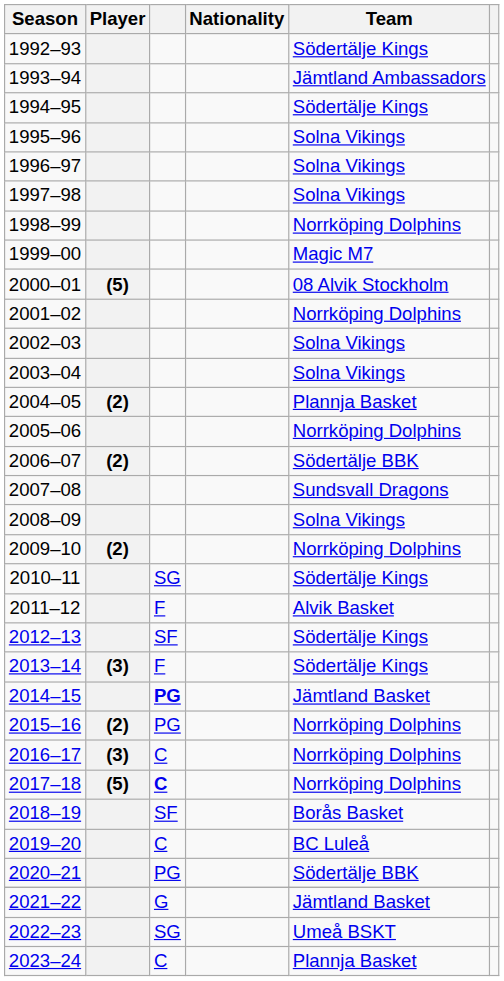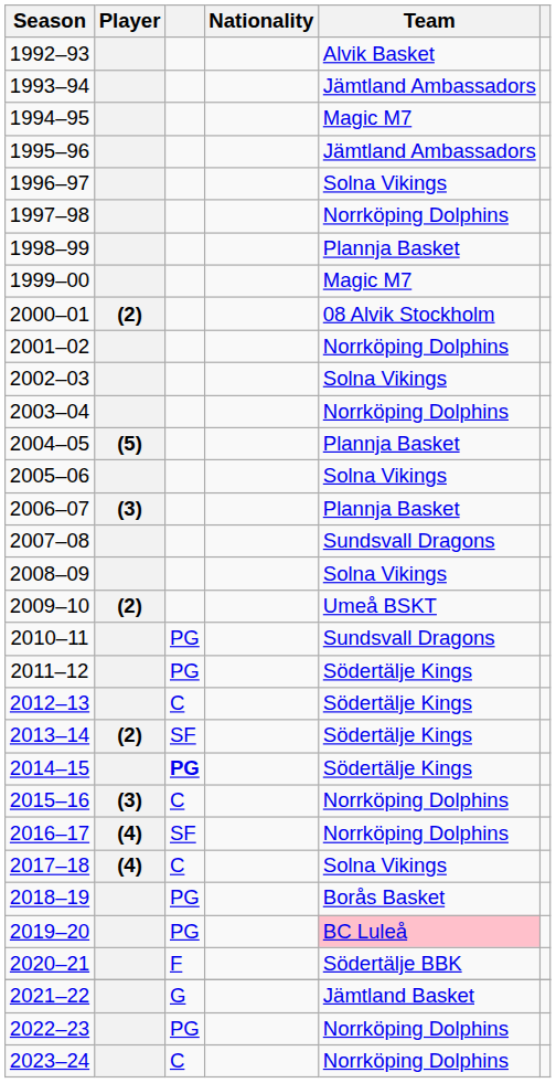1992–93 | Team: Södertälje Kings -> Alvik Basket
1994–95 | Team: Södertälje Kings -> Magic M7
1995–96 | Team: Solna Vikings -> Jämtland Ambassadors
1997–98 | Team: Solna Vikings -> Norrköping Dolphins
1998–99 | Team: Norrköping Dolphins -> Plannja Basket
2000–01 | Player: (5) -> (2)
2003–04 | Team: Solna Vikings -> Norrköping Dolphins
2004–05 | Player: (2) -> (5)
2005–06 | Team: Norrköping Dolphins -> Solna Vikings
2006–07 | Player: (2) -> (3)
2006–07 | Team: Södertälje BBK -> Plannja Basket
2009–10 | Team: Norrköping Dolphins -> Umeå BSKT
2010–11 | column 3: SG -> PG
2010–11 | Team: Södertälje Kings -> Sundsvall Dragons
2011–12 | column 3: F -> PG
2011–12 | Team: Alvik Basket -> Södertälje Kings
2012–13 | column 3: SF -> C
2013–14 | Player: (3) -> (2)
2013–14 | column 3: F -> SF
2014–15 | Team: Jämtland Basket -> Södertälje Kings
2015–16 | Player: (2) -> (3)
2015–16 | column 3: PG -> C
2016–17 | Player: (3) -> (4)
2016–17 | column 3: C -> SF
2017–18 | Player: (5) -> (4)
2017–18 | column 3: bold -> normal
2017–18 | Team: Norrköping Dolphins -> Solna Vikings
2018–19 | column 3: SF -> PG
2019–20 | column 3: C -> PG
2019–20 | Team: no background -> pink background
2020–21 | column 3: PG -> F
2022–23 | column 3: SG -> PG
2022–23 | Team: Umeå BSKT -> Norrköping Dolphins
2023–24 | Team: Plannja Basket -> Norrköping Dolphins
